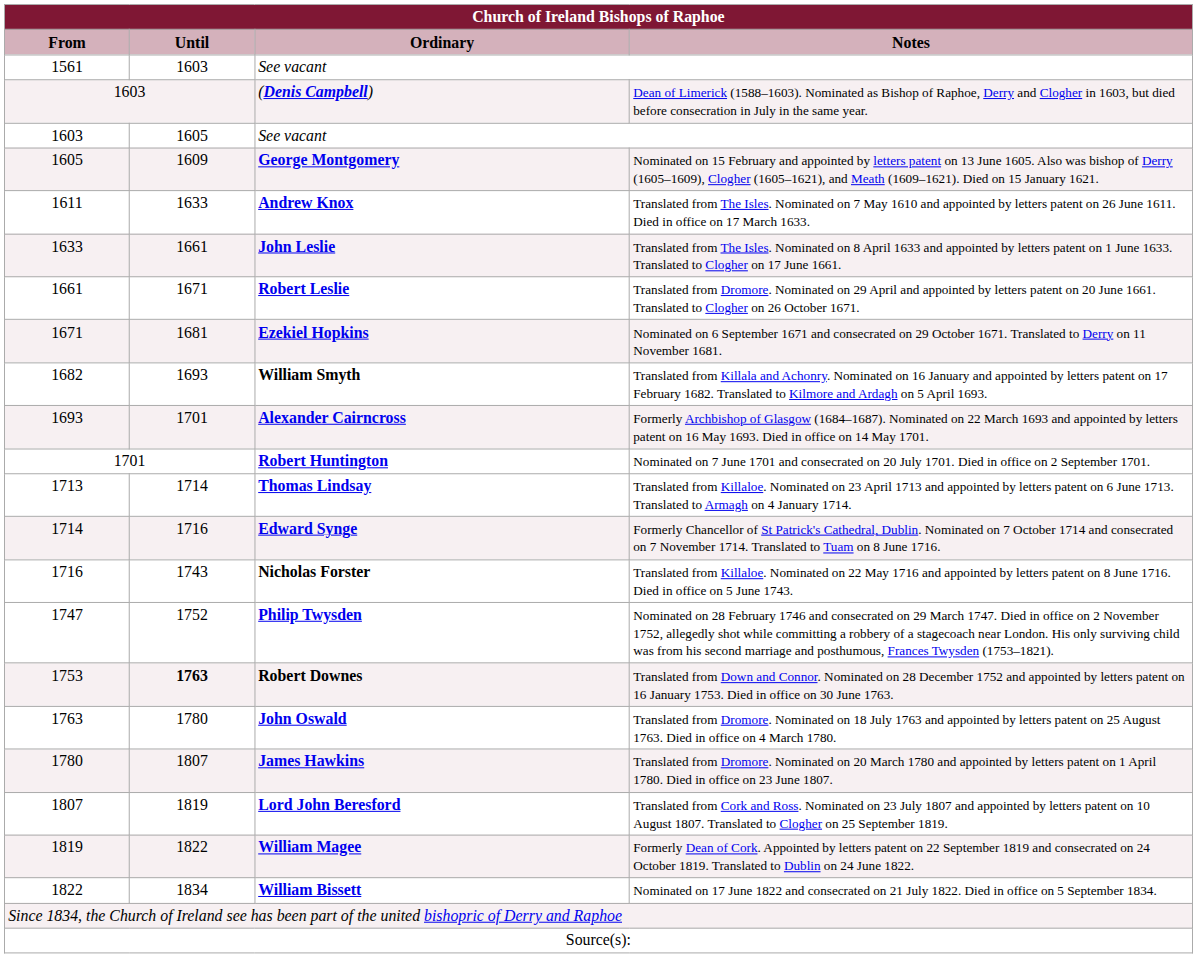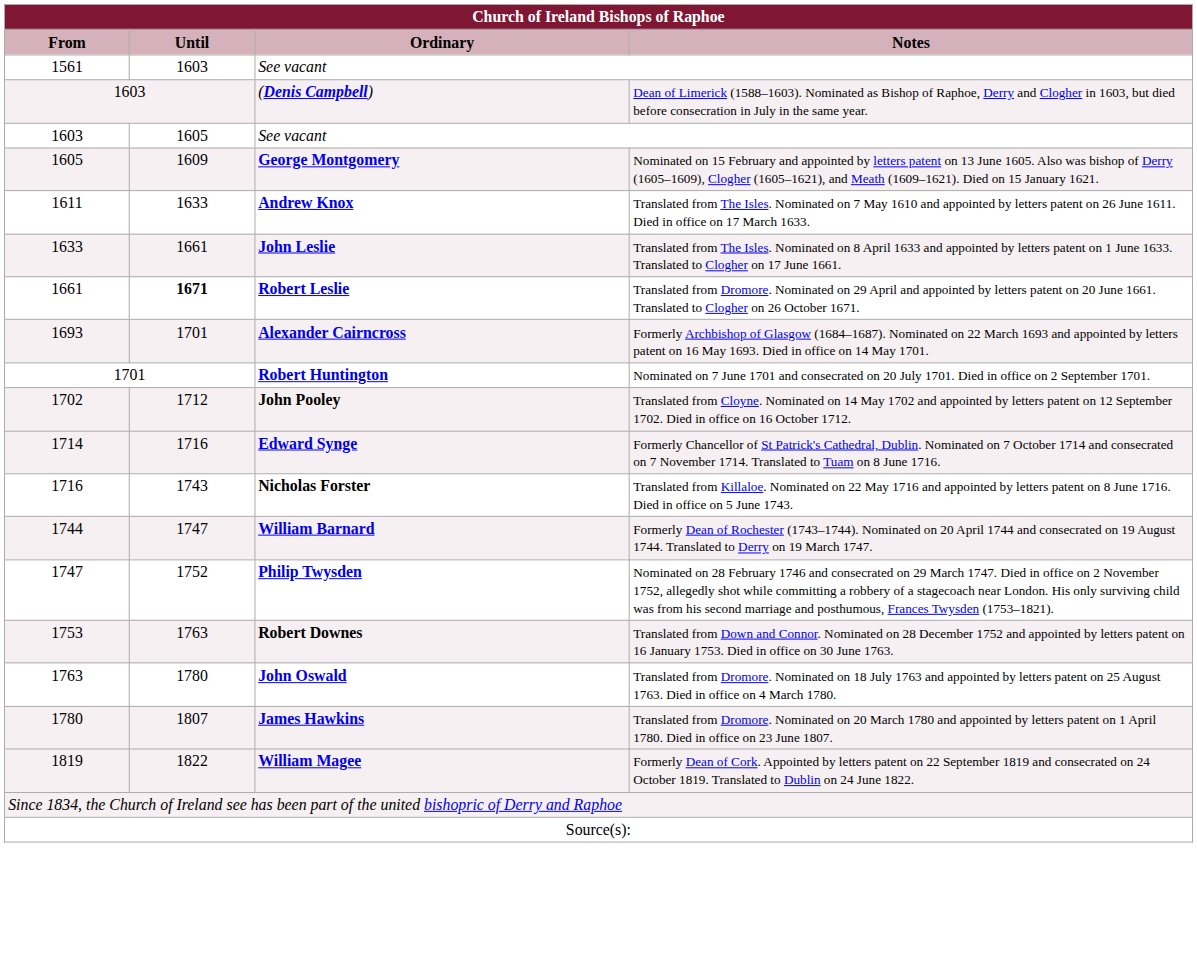Robert Leslie | Until: normal -> bold
- row: 1671 | 1681 | Ezekiel Hopkins | Nominated on 6 September 1671 and consecrated on 29 October 1671. Translated to Derry on 11 November 1681.
- row: 1682 | 1693 | William Smyth | Translated from Killala and Achonry. Nominated on 16 January and appointed by letters patent on 17 February 1682. Translated to Kilmore and Ardagh on 5 April 1693.
+ row: 1702 | 1712 | John Pooley | Translated from Cloyne. Nominated on 14 May 1702 and appointed by letters patent on 12 September 1702. Died in office on 16 October 1712.
- row: 1713 | 1714 | Thomas Lindsay | Translated from Killaloe. Nominated on 23 April 1713 and appointed by letters patent on 6 June 1713. Translated to Armagh on 4 January 1714.
+ row: 1744 | 1747 | William Barnard | Formerly Dean of Rochester (1743–1744). Nominated on 20 April 1744 and consecrated on 19 August 1744. Translated to Derry on 19 March 1747.
Robert Downes | Until: bold -> normal
- row: 1807 | 1819 | Lord John Beresford | Translated from Cork and Ross. Nominated on 23 July 1807 and appointed by letters patent on 10 August 1807. Translated to Clogher on 25 September 1819.
- row: 1822 | 1834 | William Bissett | Nominated on 17 June 1822 and consecrated on 21 July 1822. Died in office on 5 September 1834.
